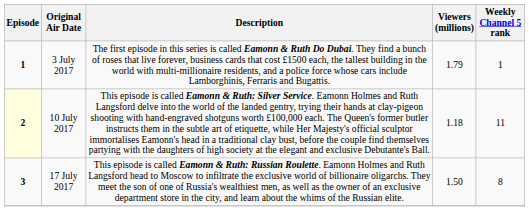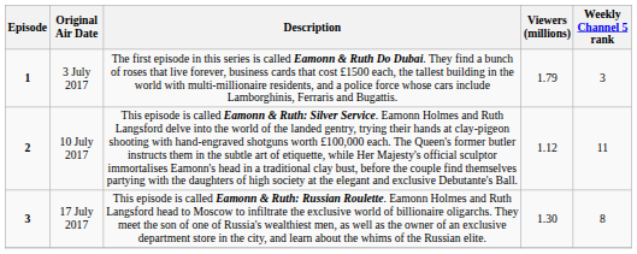3 July 2017 | Weekly Channel 5 rank: 1 -> 3
10 July 2017 | Episode: lightyellow background -> no background
10 July 2017 | Viewers (millions): 1.18 -> 1.12
17 July 2017 | Viewers (millions): 1.50 -> 1.30
